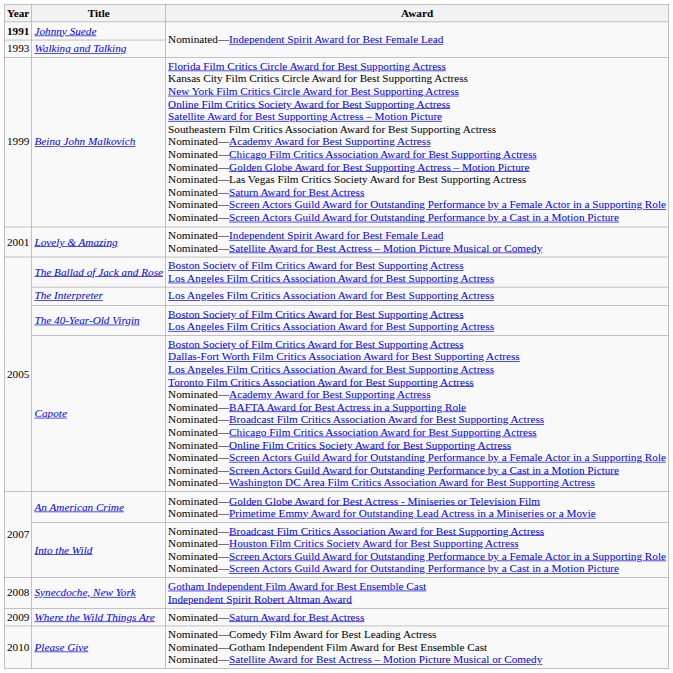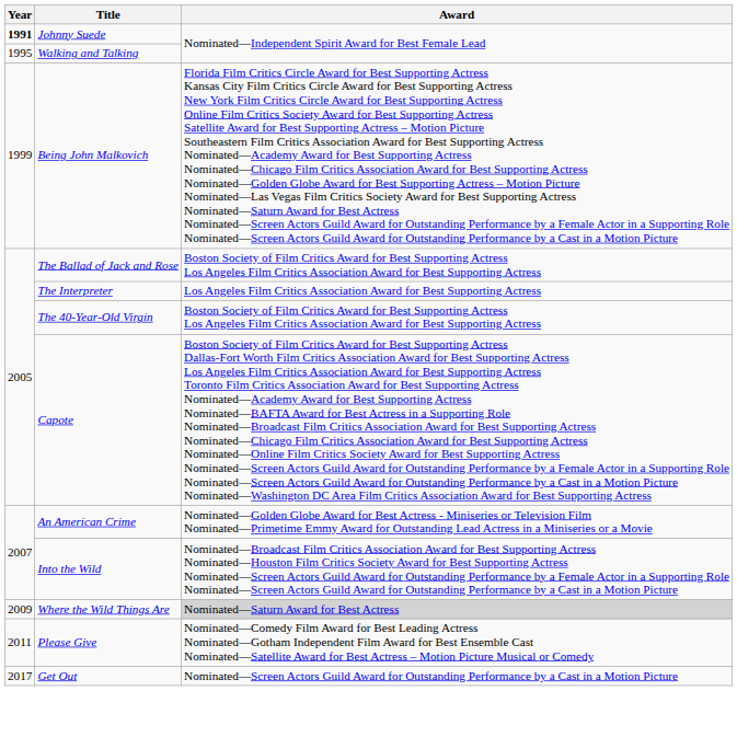Walking and Talking | Year: 1993 -> 1995
- row: 2001 | Lovely & Amazing | Nominated—Independent Spirit Award for Best Female Lead Nominated—Satellite Award for Best Actress – Motion Picture Musical or Comedy
- row: 2008 | Synecdoche, New York | Gotham Independent Film Award for Best Ensemble Cast Independent Spirit Robert Altman Award
Where the Wild Things Are | Award: no background -> lightgrey background
Please Give | Year: 2010 -> 2011
+ row: 2017 | Get Out | Nominated—Screen Actors Guild Award for Outstanding Performance by a Cast in a Motion Picture
